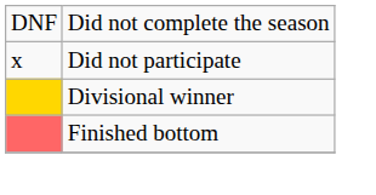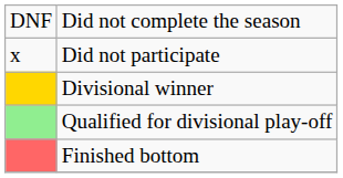+ row: Qualified for divisional play-off
